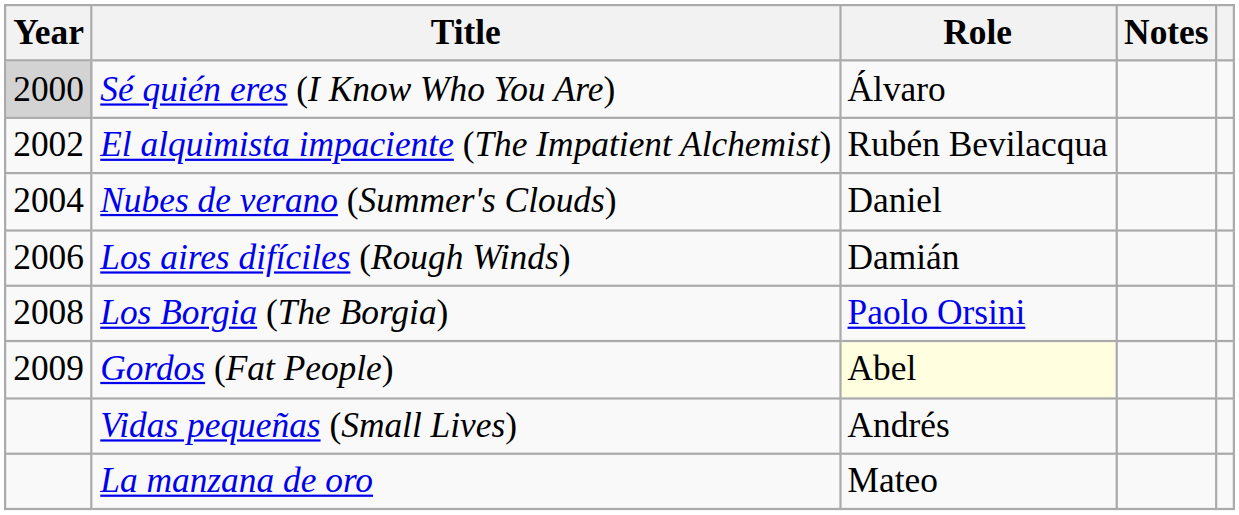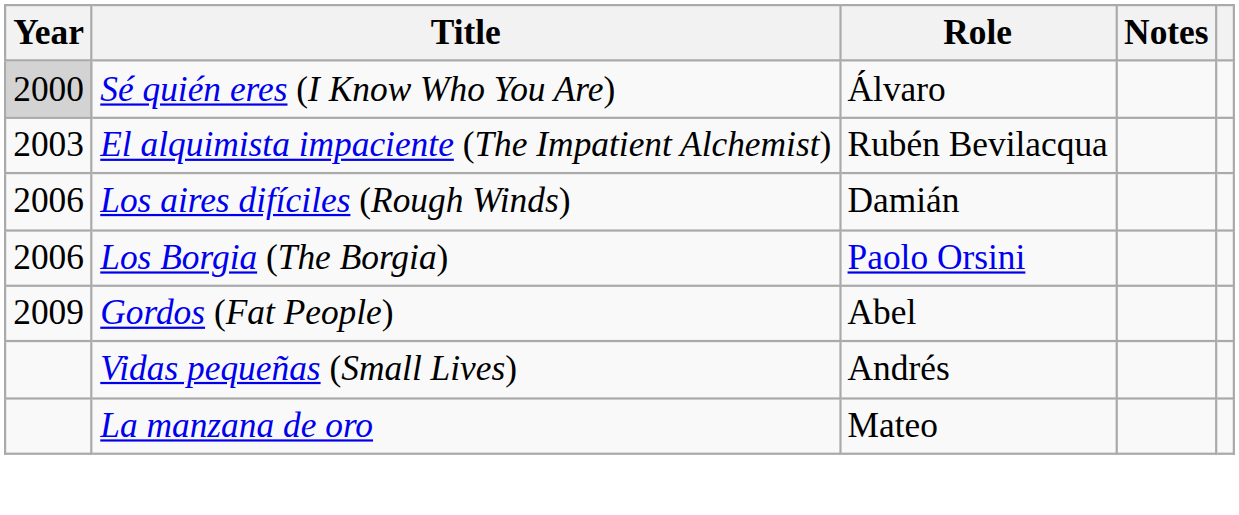El alquimista impaciente (The Impatient Alchemist) | Year: 2002 -> 2003
- row: 2004 | Nubes de verano (Summer's Clouds) | Daniel
Los Borgia (The Borgia) | Year: 2008 -> 2006
Gordos (Fat People) | Role: lightyellow background -> no background
